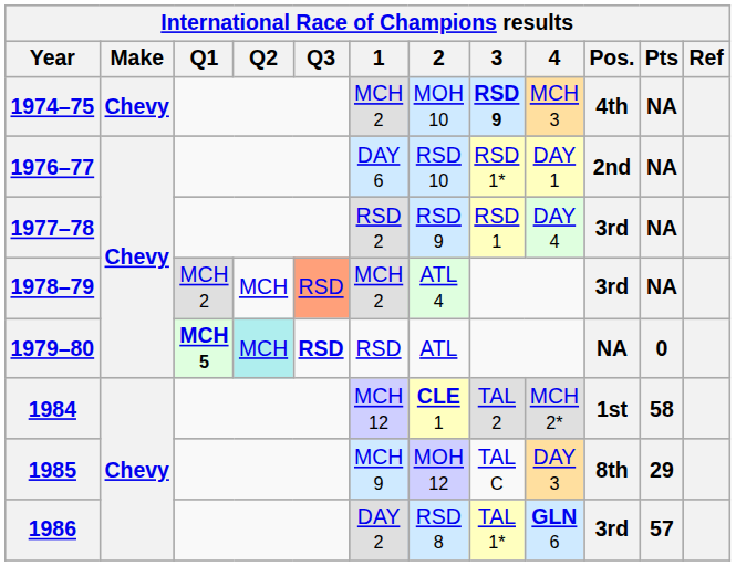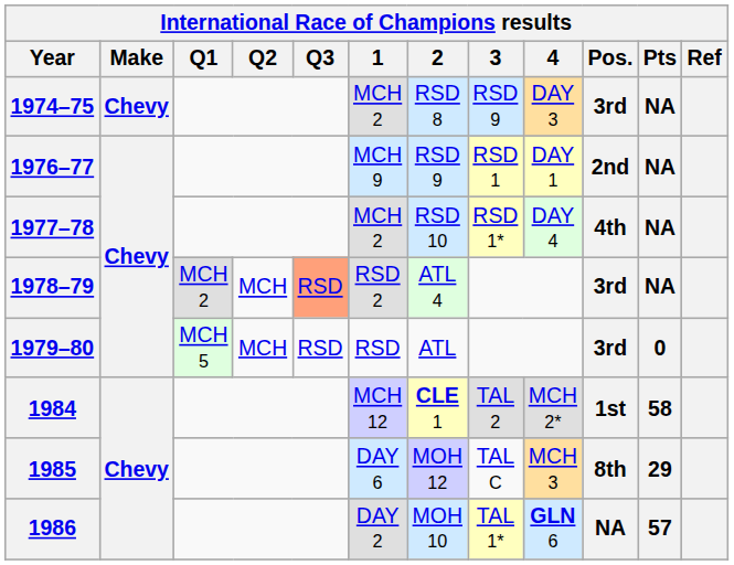1974–75 | 2: MOH 10 -> RSD 8
1974–75 | 3: bold -> normal
1974–75 | 4: MCH 3 -> DAY 3
1974–75 | Pos.: 4th -> 3rd
1976–77 | 1: DAY 6 -> MCH 9
1976–77 | 2: RSD 10 -> RSD 9
1976–77 | 3: RSD 1* -> RSD 1
1977–78 | 1: RSD 2 -> MCH 2
1977–78 | 2: RSD 9 -> RSD 10
1977–78 | 3: RSD 1 -> RSD 1*
1977–78 | Pos.: 3rd -> 4th
1978–79 | 1: MCH 2 -> RSD 2
1979–80 | Q1: bold -> normal
1979–80 | Q2: paleturquoise background -> no background
1979–80 | Q3: bold -> normal
1979–80 | Pos.: NA -> 3rd
1985 | 1: MCH 9 -> DAY 6
1985 | 4: DAY 3 -> MCH 3
1986 | 2: RSD 8 -> MOH 10
1986 | Pos.: 3rd -> NA
